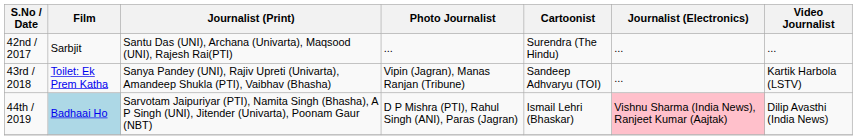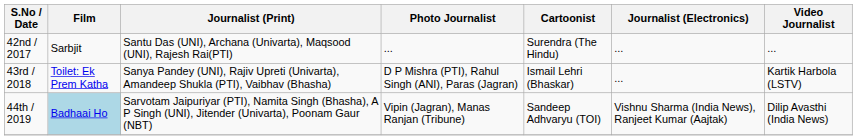43rd / 2018 | Photo Journalist: Vipin (Jagran), Manas Ranjan (Tribune) -> D P Mishra (PTI), Rahul Singh (ANI), Paras (Jagran)
43rd / 2018 | Cartoonist: Sandeep Adhvaryu (TOI) -> Ismail Lehri (Bhaskar)
44th / 2019 | Photo Journalist: D P Mishra (PTI), Rahul Singh (ANI), Paras (Jagran) -> Vipin (Jagran), Manas Ranjan (Tribune)
44th / 2019 | Cartoonist: Ismail Lehri (Bhaskar) -> Sandeep Adhvaryu (TOI)
44th / 2019 | Journalist (Electronics): pink background -> no background
